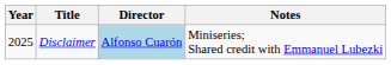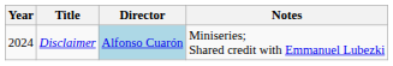Disclaimer | Year: 2025 -> 2024
